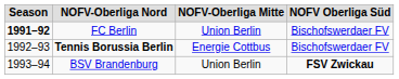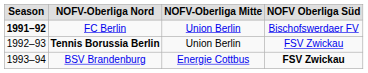Tennis Borussia Berlin | NOFV-Oberliga Mitte: Energie Cottbus -> Union Berlin
Tennis Borussia Berlin | NOFV Oberliga Süd: Bischofswerdaer FV -> FSV Zwickau
BSV Brandenburg | NOFV-Oberliga Mitte: Union Berlin -> Energie Cottbus
